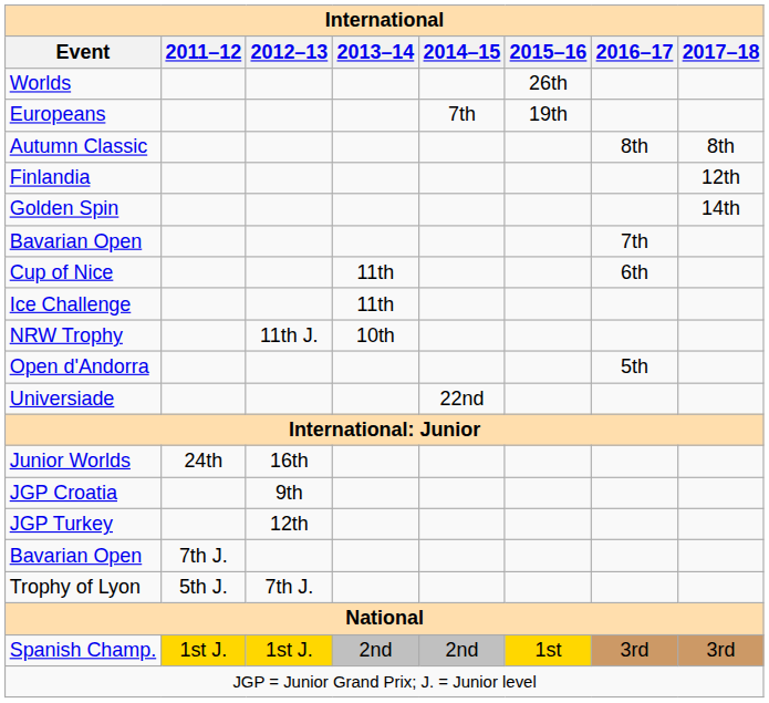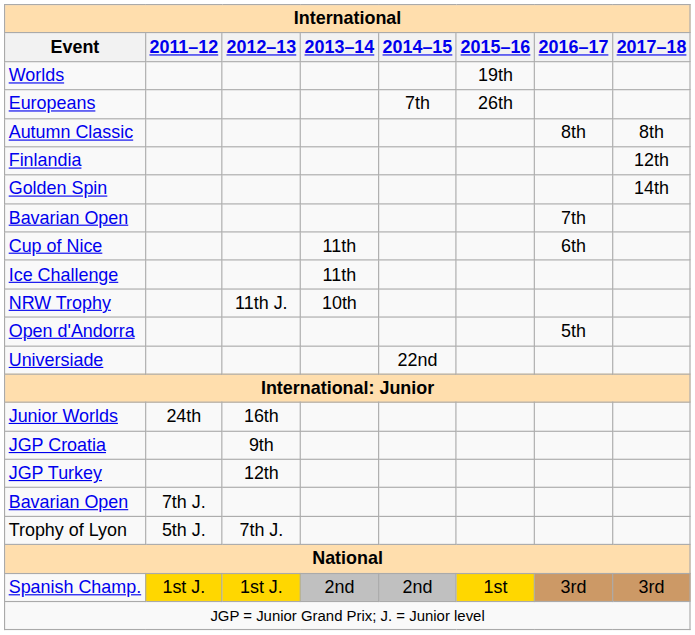Worlds | 2015–16: 26th -> 19th
Europeans | 2015–16: 19th -> 26th
